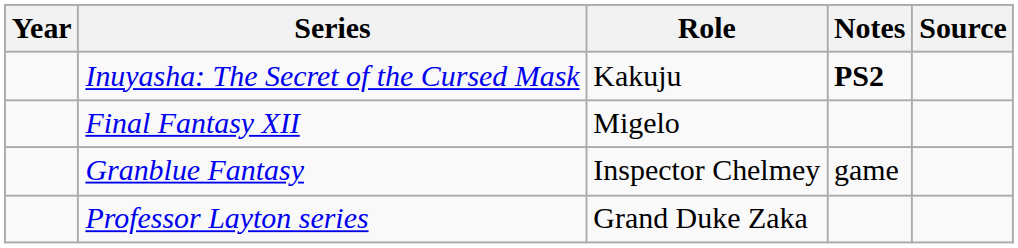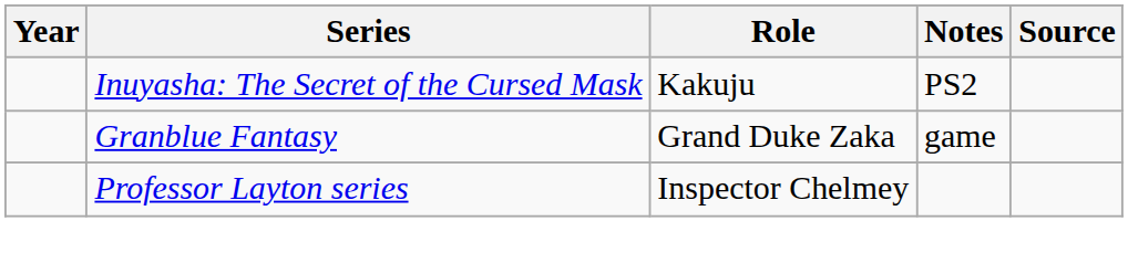Inuyasha: The Secret of the Cursed Mask | Notes: bold -> normal
- row: Final Fantasy XII | Migelo
Granblue Fantasy | Role: Inspector Chelmey -> Grand Duke Zaka
Professor Layton series | Role: Grand Duke Zaka -> Inspector Chelmey
